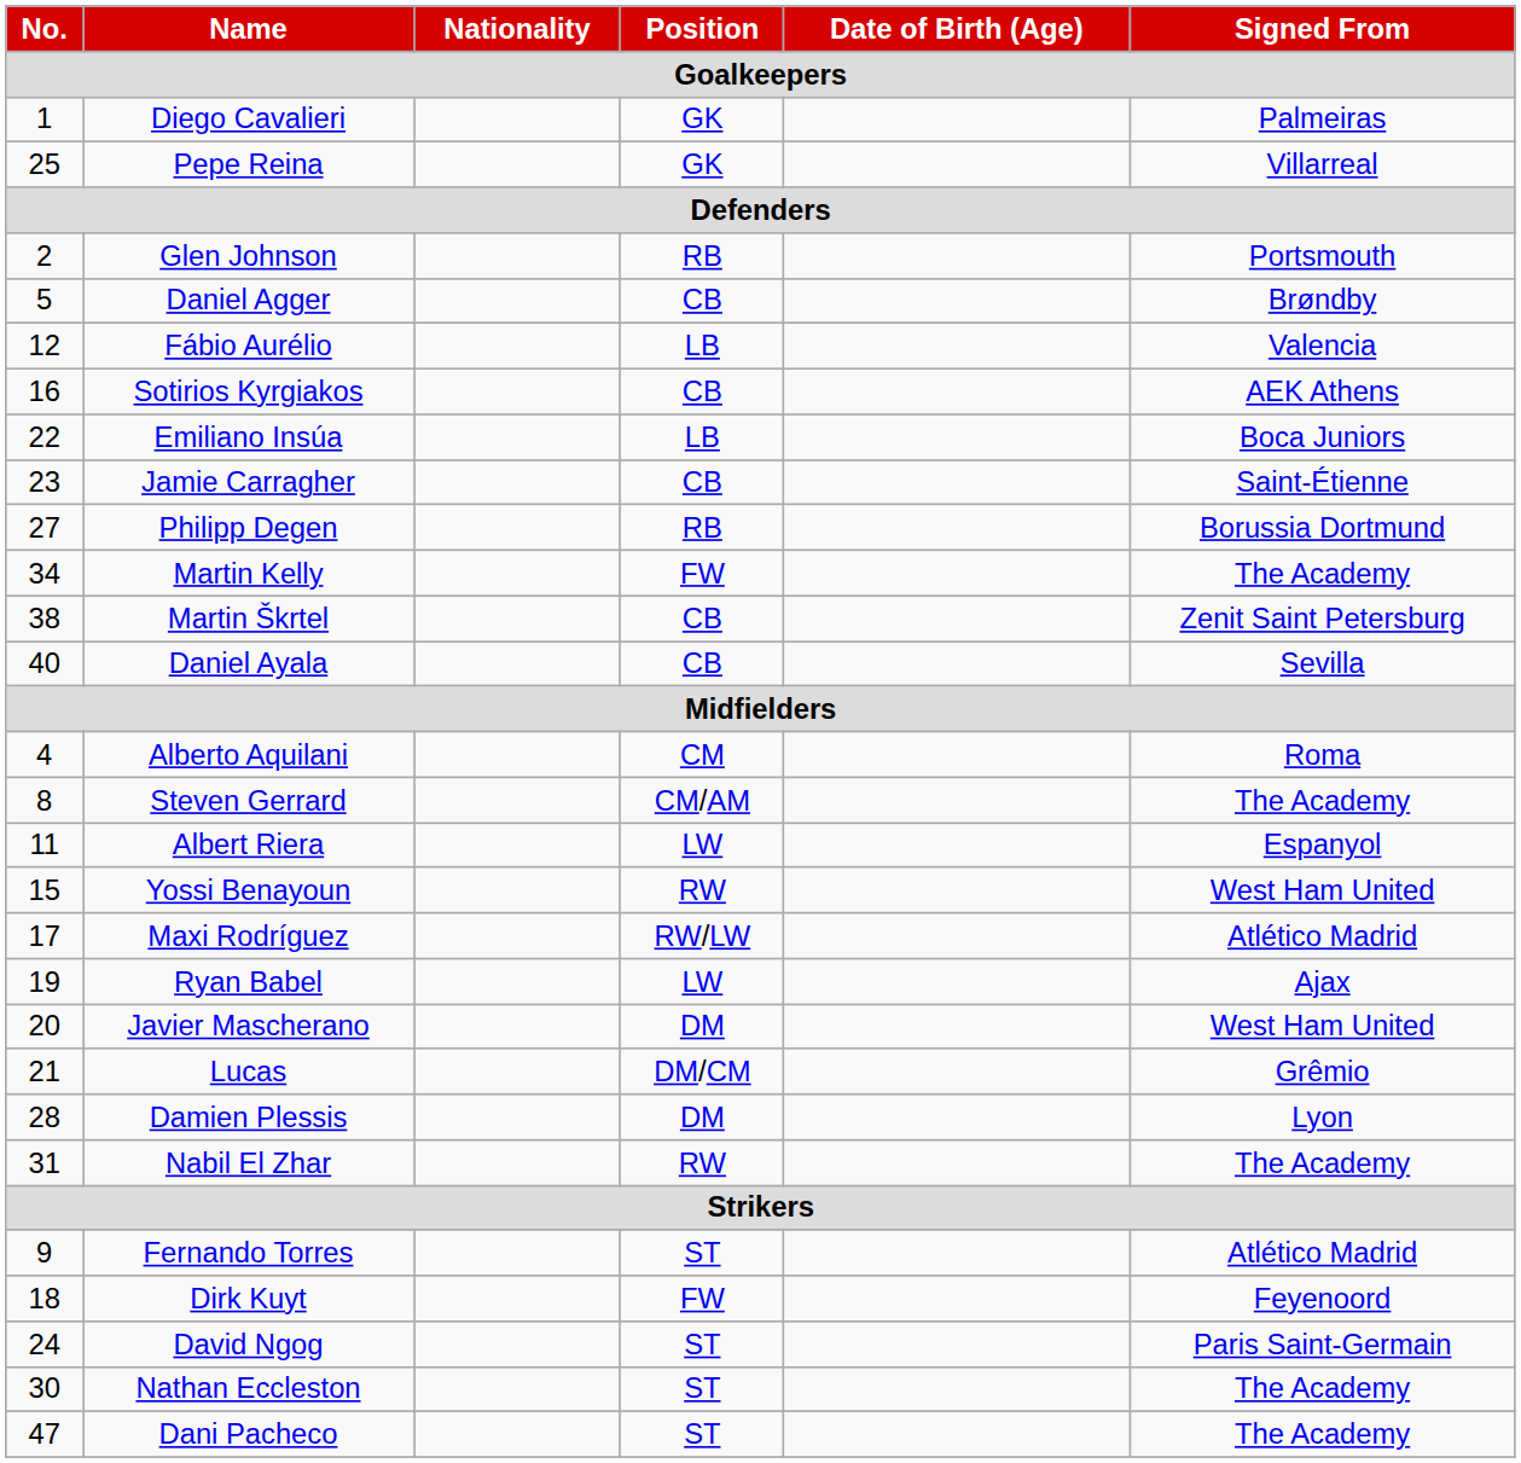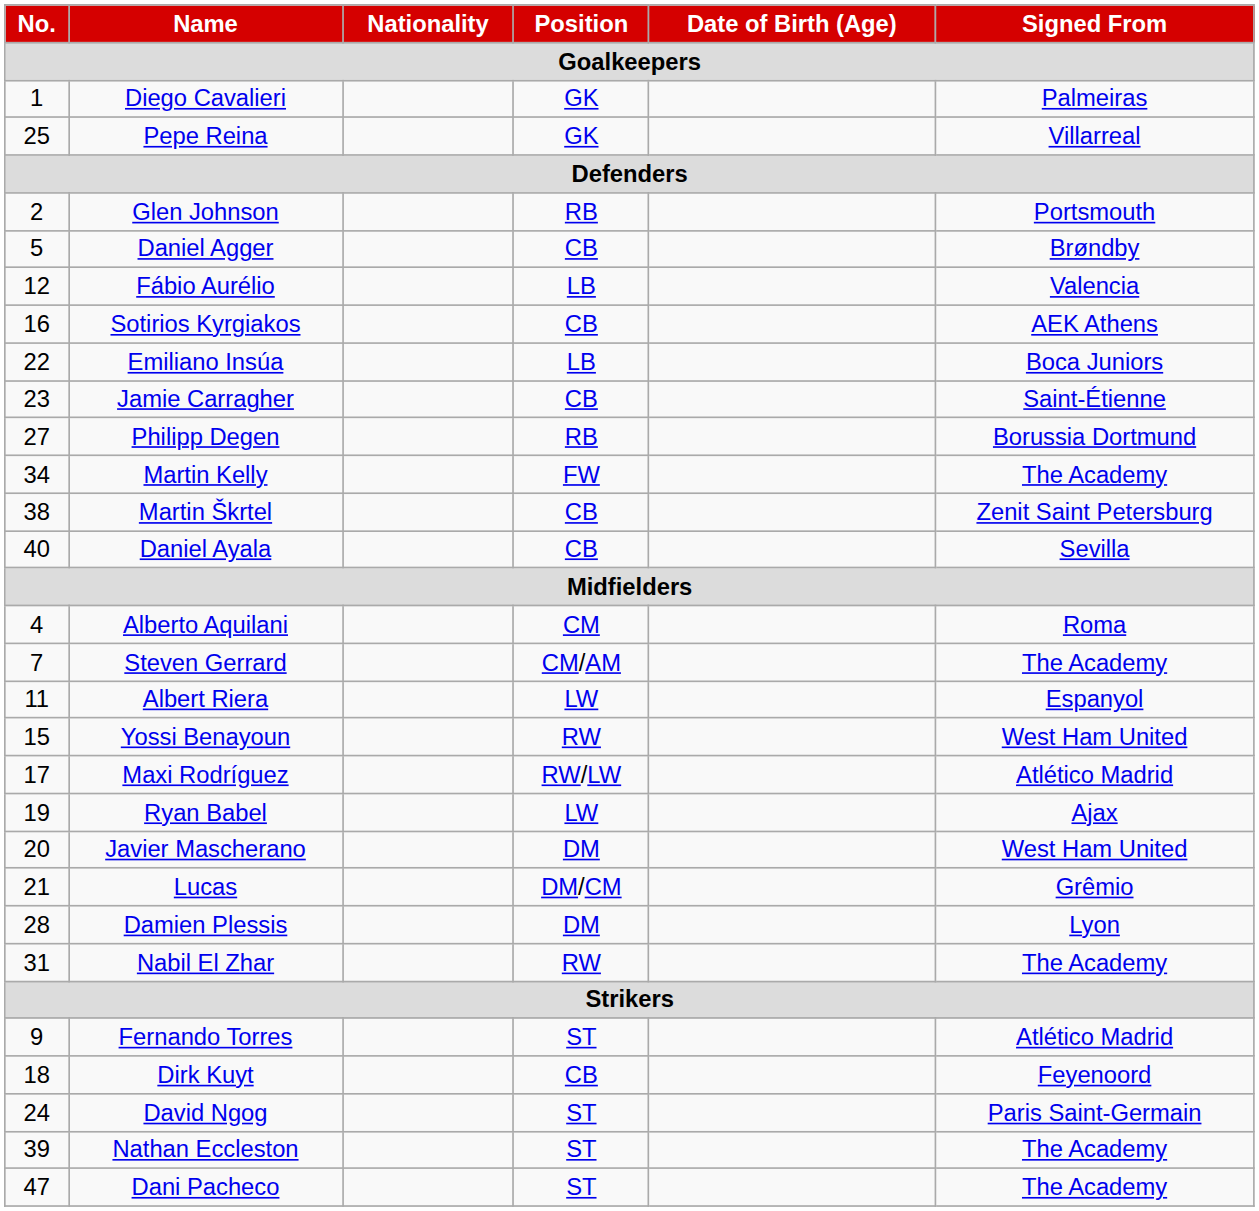Steven Gerrard | No.: 8 -> 7
Dirk Kuyt | Position: FW -> CB
Nathan Eccleston | No.: 30 -> 39
